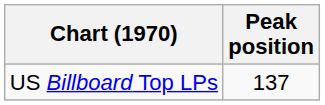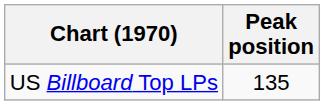US Billboard Top LPs | Peak position: 137 -> 135
